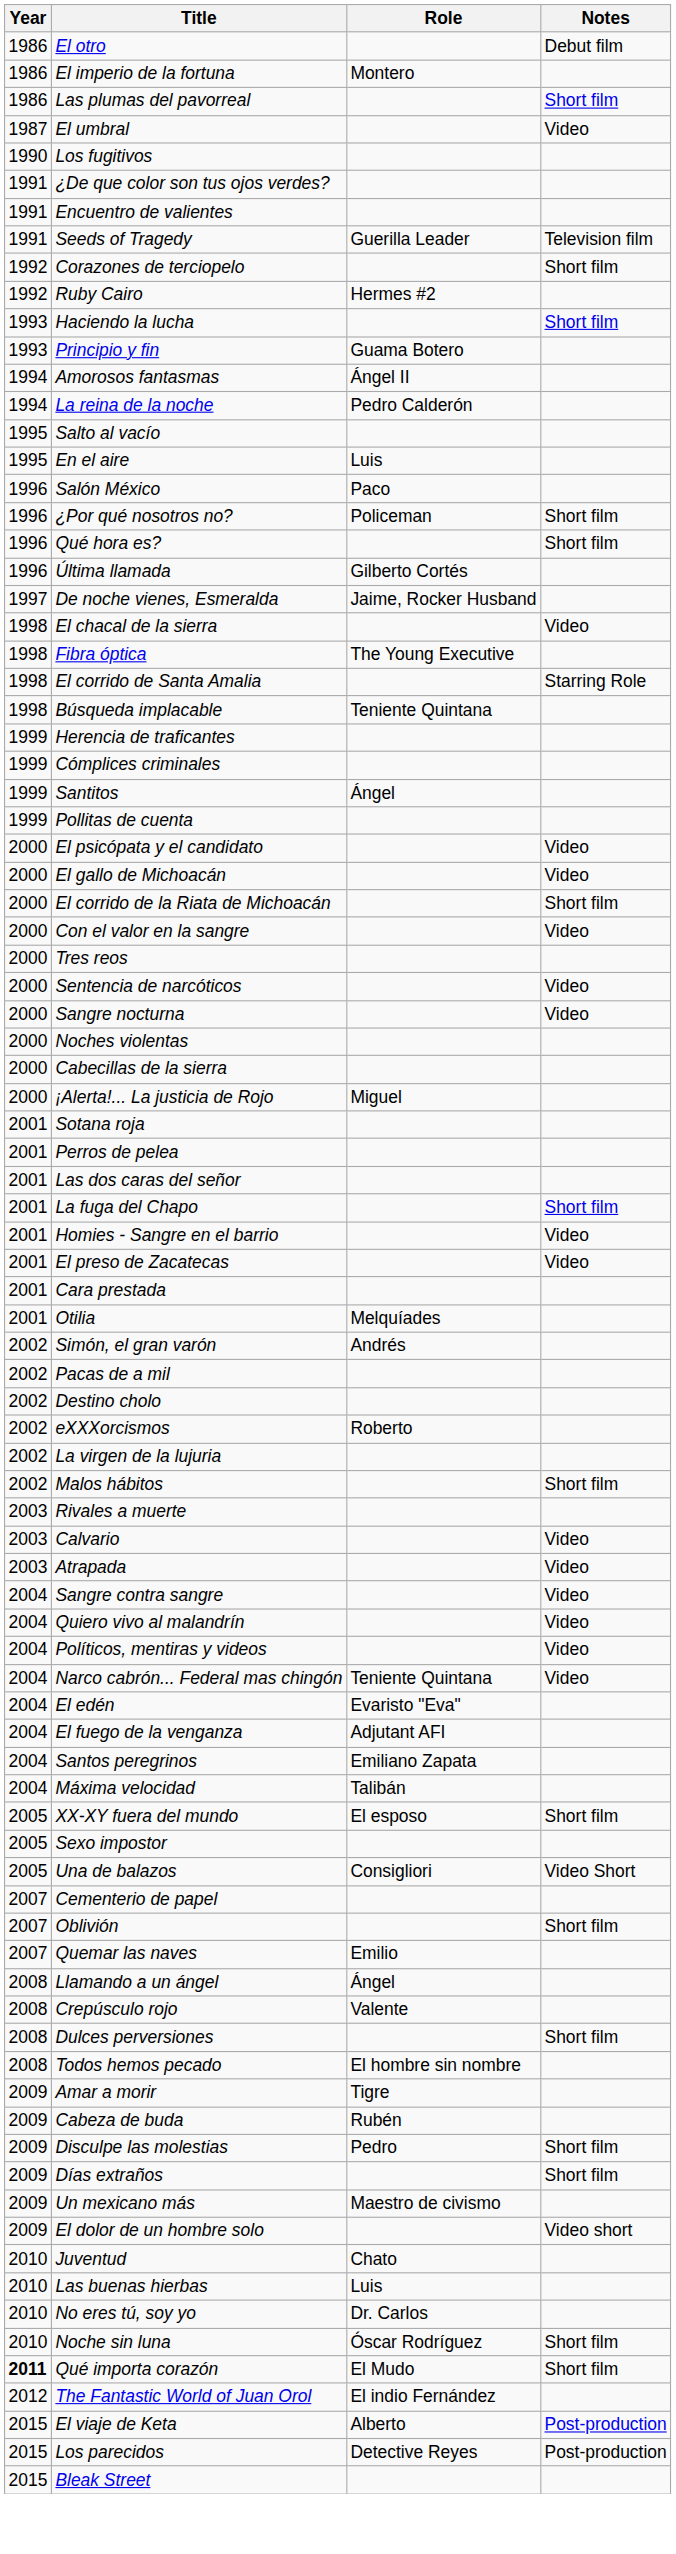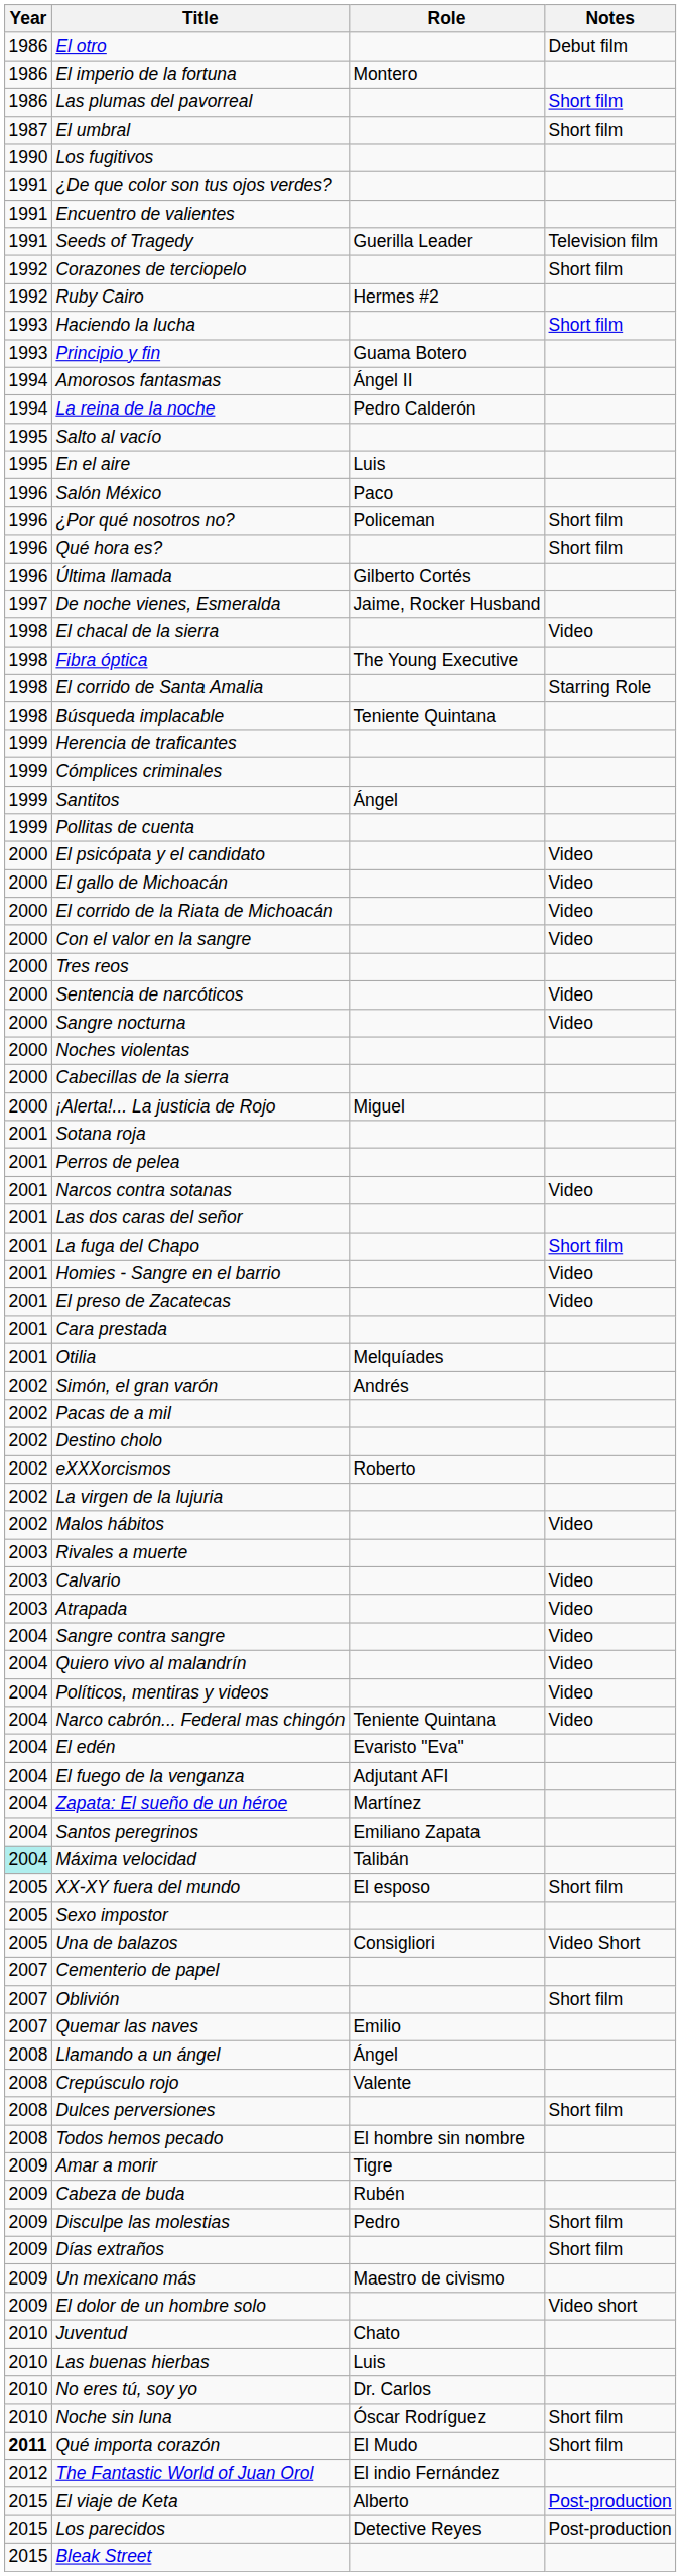El umbral | Notes: Video -> Short film
El corrido de la Riata de Michoacán | Notes: Short film -> Video
+ row: 2001 | Narcos contra sotanas | Video
Malos hábitos | Notes: Short film -> Video
+ row: 2004 | Zapata: El sueño de un héroe | Martínez
Máxima velocidad | Year: no background -> paleturquoise background
